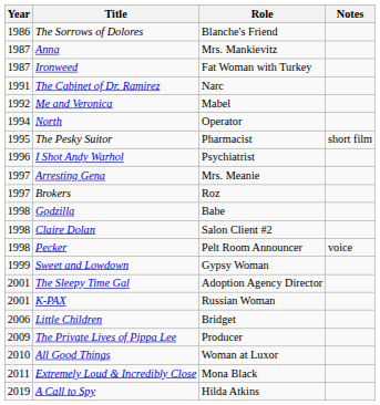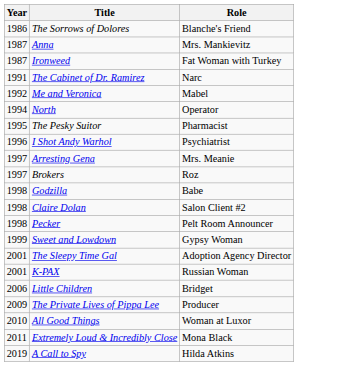- column: Notes | short film | voice
